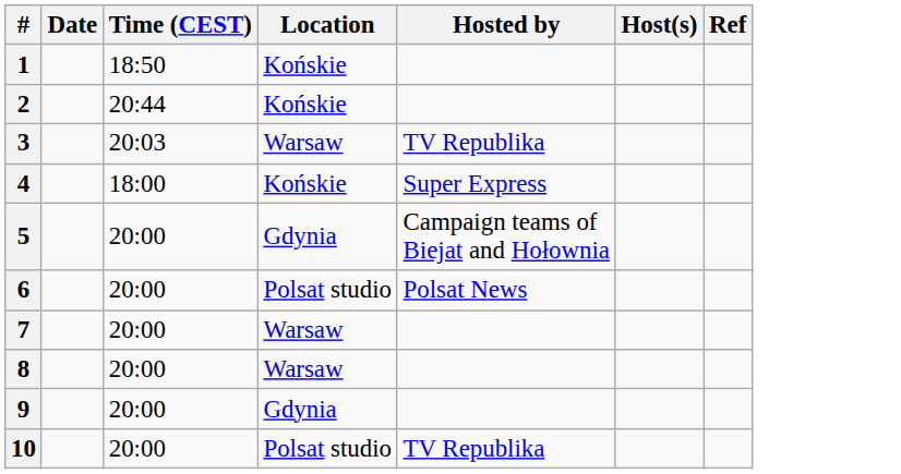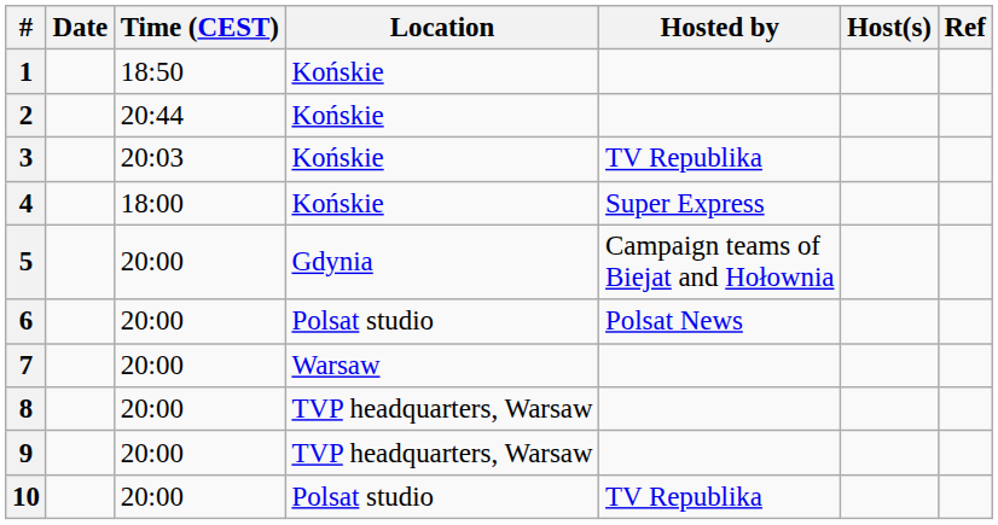3 | Location: Warsaw -> Końskie
8 | Location: Warsaw -> TVP headquarters, Warsaw
9 | Location: Gdynia -> TVP headquarters, Warsaw
